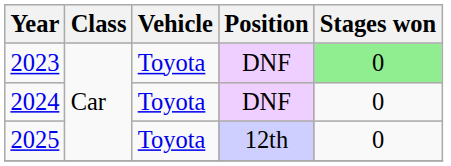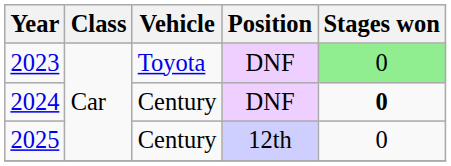2024 | Vehicle: Toyota -> Century
2024 | Stages won: normal -> bold
2025 | Vehicle: Toyota -> Century
